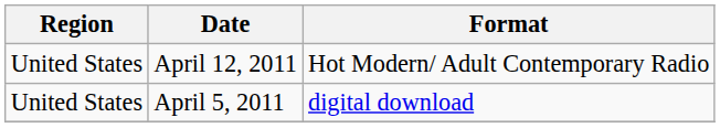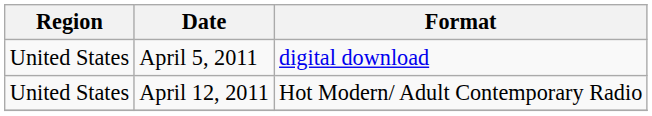rows swapped: April 5, 2011 <-> April 12, 2011
